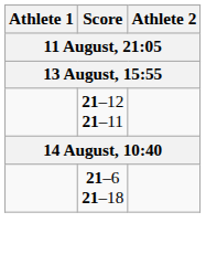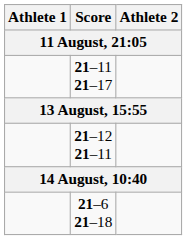+ row: 21–11 21–17
